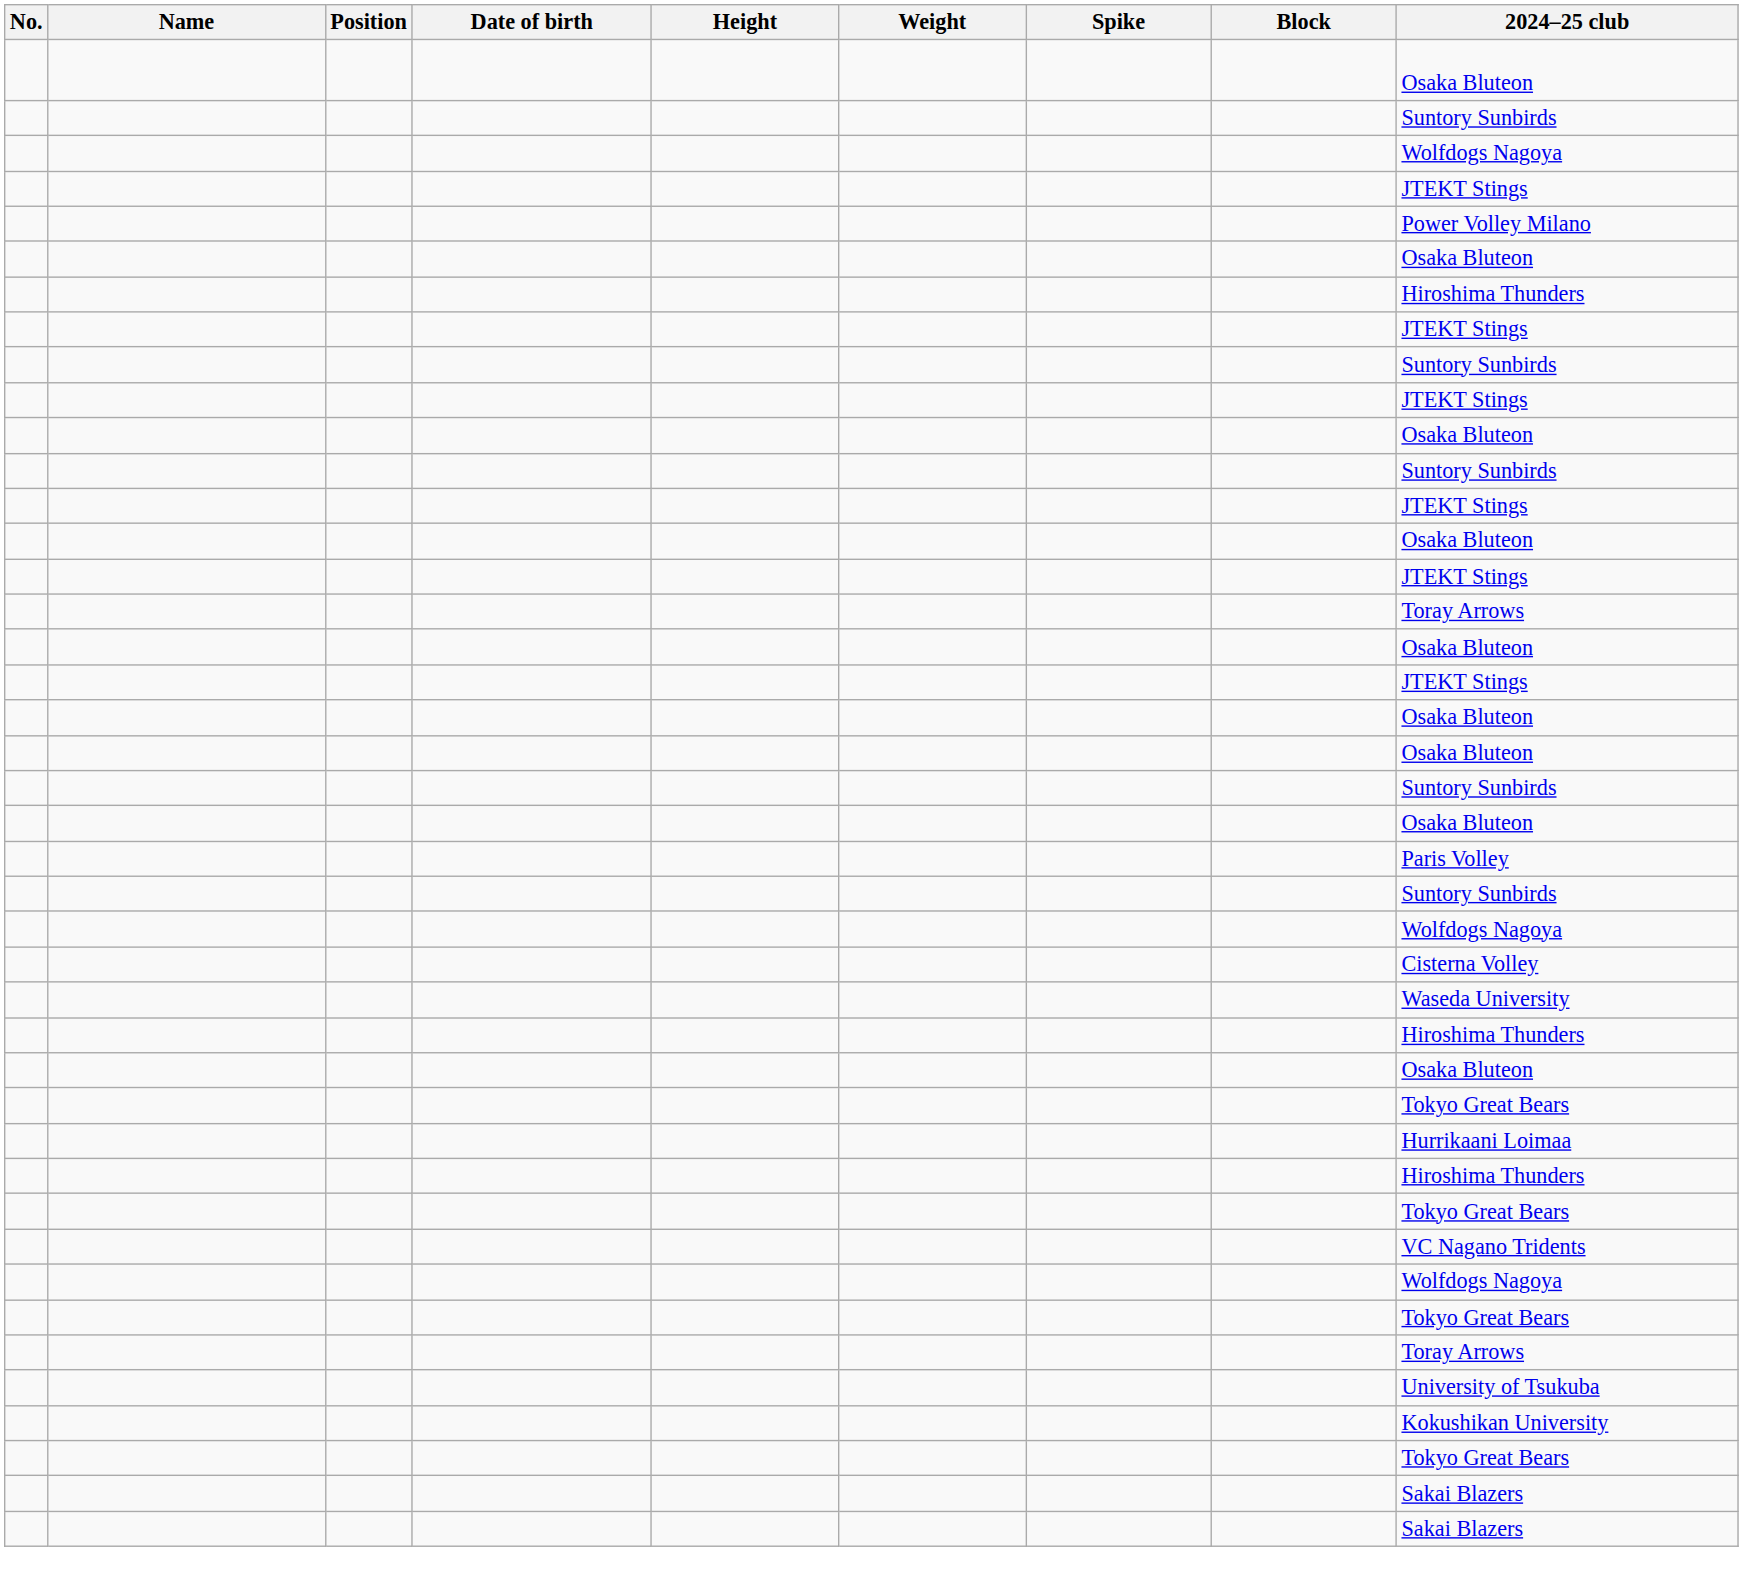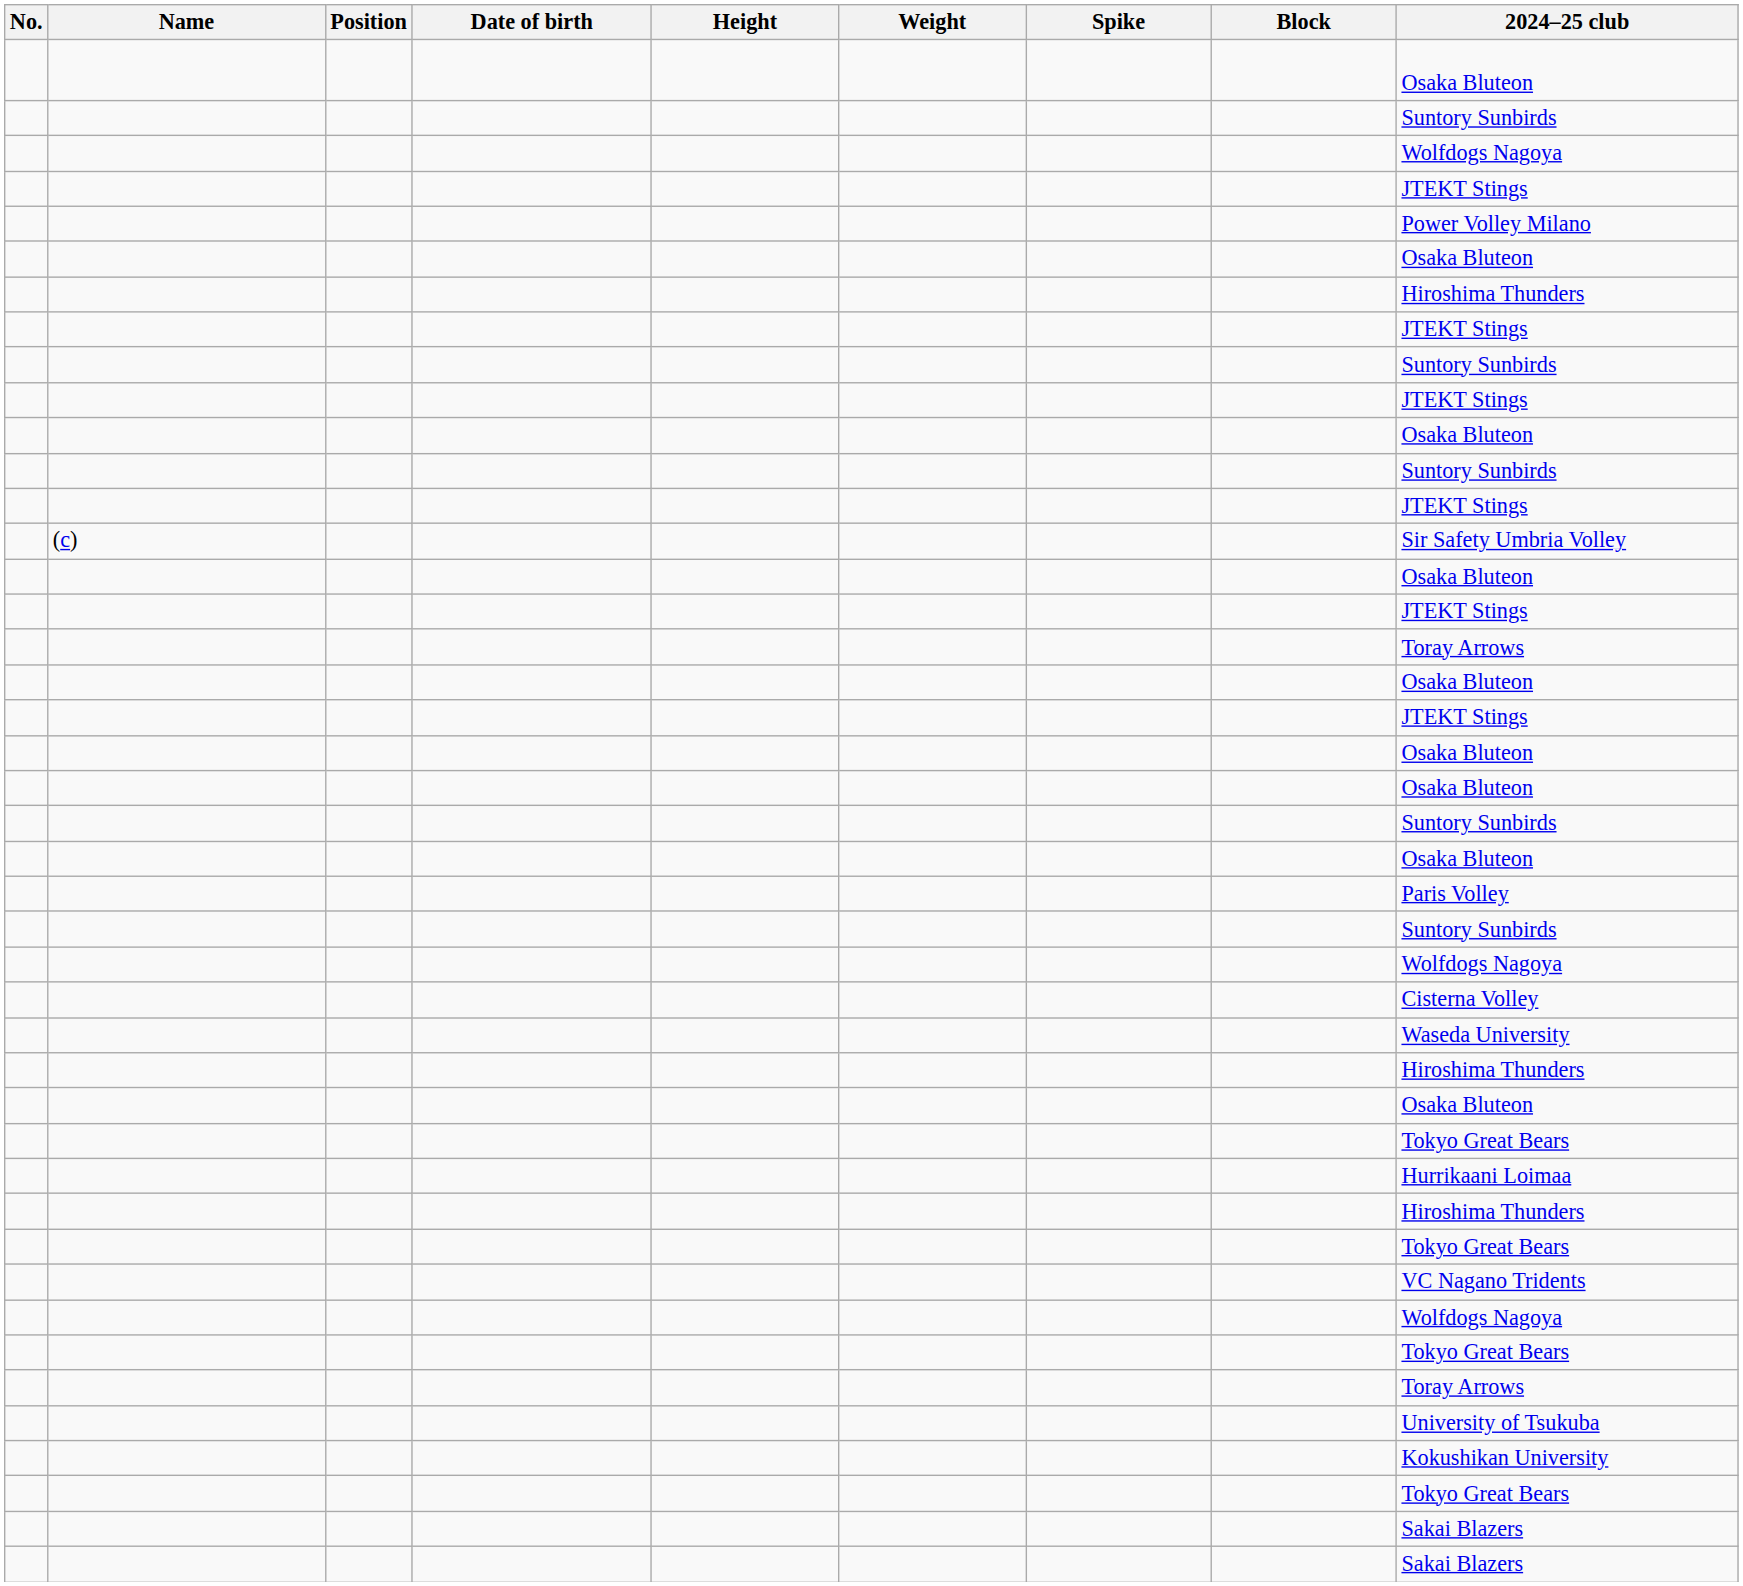+ row: (c) | Sir Safety Umbria Volley
